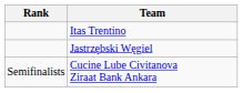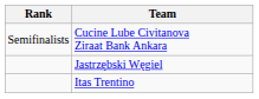rows swapped: Itas Trentino <-> Cucine Lube Civitanova Ziraat Bank Ankara
